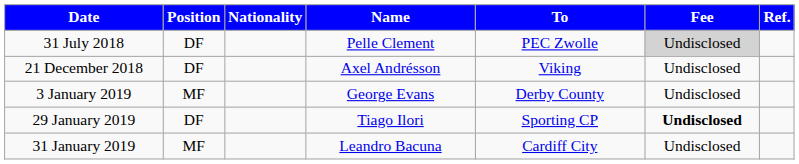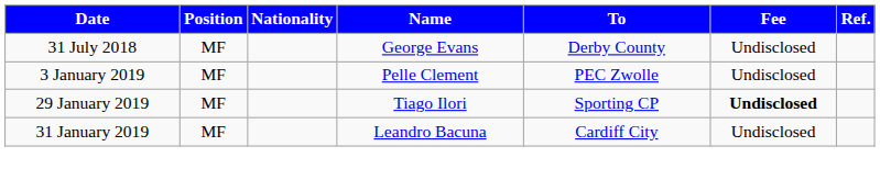31 July 2018 | Position: DF -> MF
31 July 2018 | Name: Pelle Clement -> George Evans
31 July 2018 | To: PEC Zwolle -> Derby County
31 July 2018 | Fee: lightgrey background -> no background
- row: 21 December 2018 | DF | Axel Andrésson | Viking | Undisclosed
3 January 2019 | Name: George Evans -> Pelle Clement
3 January 2019 | To: Derby County -> PEC Zwolle
29 January 2019 | Position: DF -> MF
